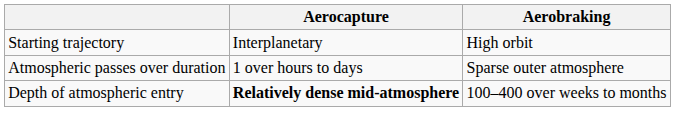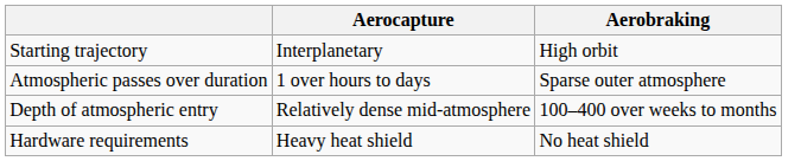Depth of atmospheric entry | Aerocapture: bold -> normal
+ row: Hardware requirements | Heavy heat shield | No heat shield
